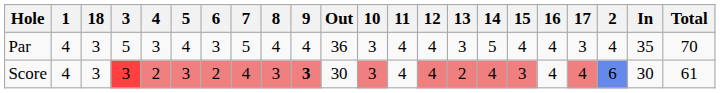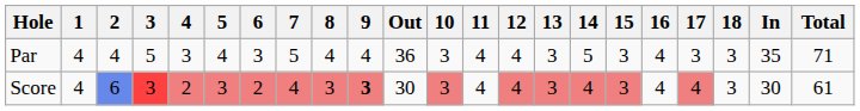columns swapped: 2 <-> 18
Par | 15: 4 -> 3
Par | Total: 70 -> 71
Score | 13: 2 -> 3
